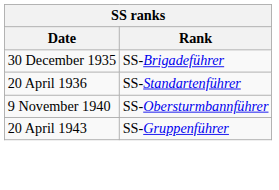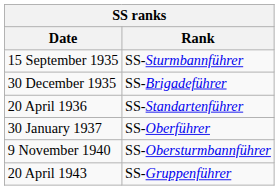+ row: 15 September 1935 | SS-Sturmbannführer
+ row: 30 January 1937 | SS-Oberführer
